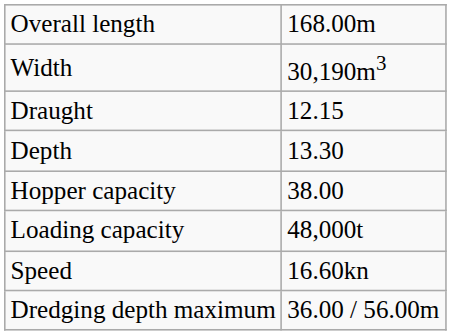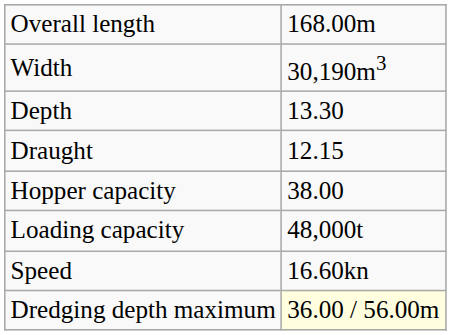rows swapped: Depth <-> Draught
Dredging depth maximum | column 2: no background -> lightyellow background
